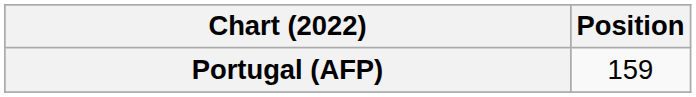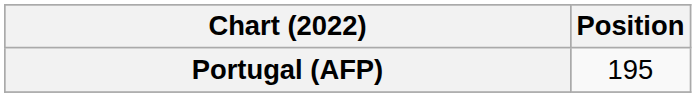Portugal (AFP) | Position: 159 -> 195
